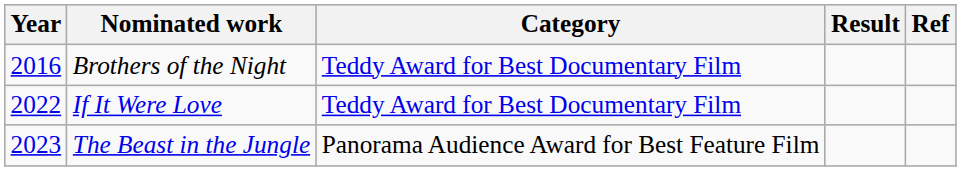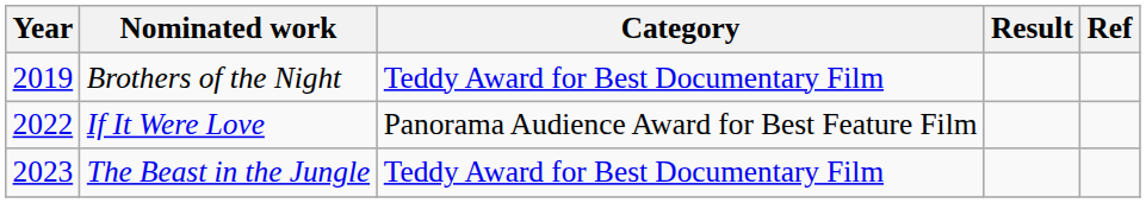Brothers of the Night | Year: 2016 -> 2019
If It Were Love | Category: Teddy Award for Best Documentary Film -> Panorama Audience Award for Best Feature Film
The Beast in the Jungle | Category: Panorama Audience Award for Best Feature Film -> Teddy Award for Best Documentary Film
